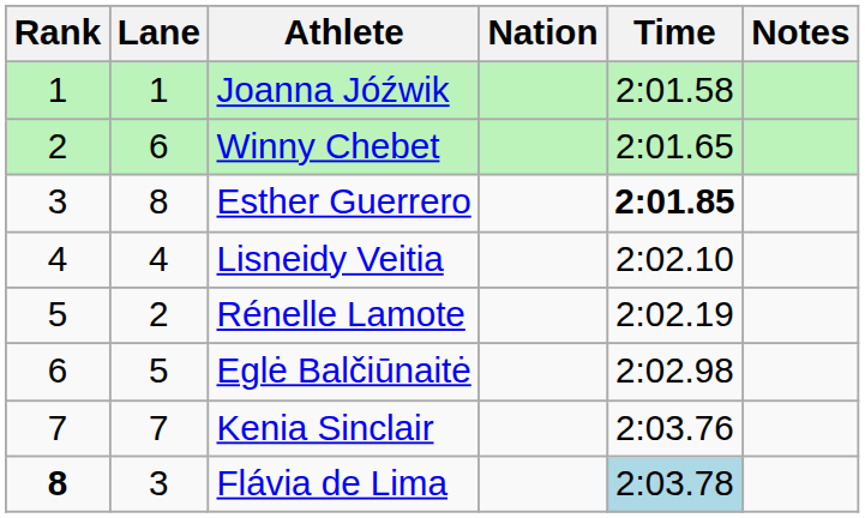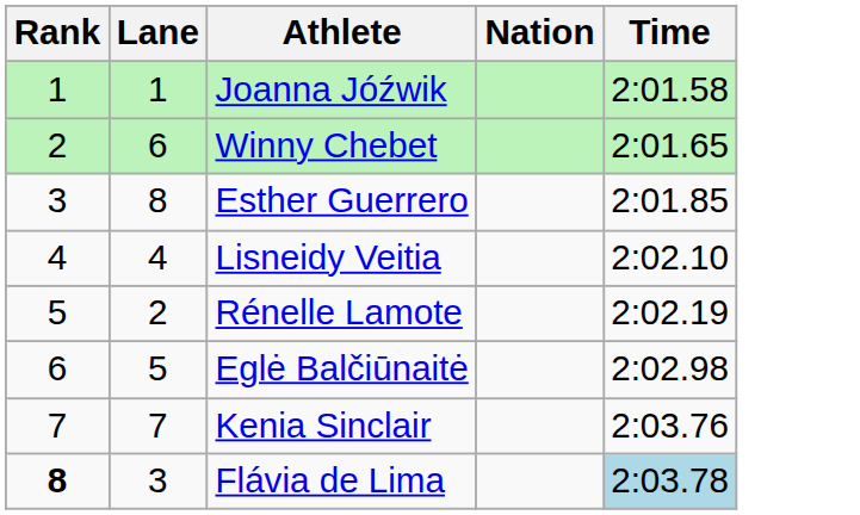- column: Notes
Esther Guerrero | Time: bold -> normal
